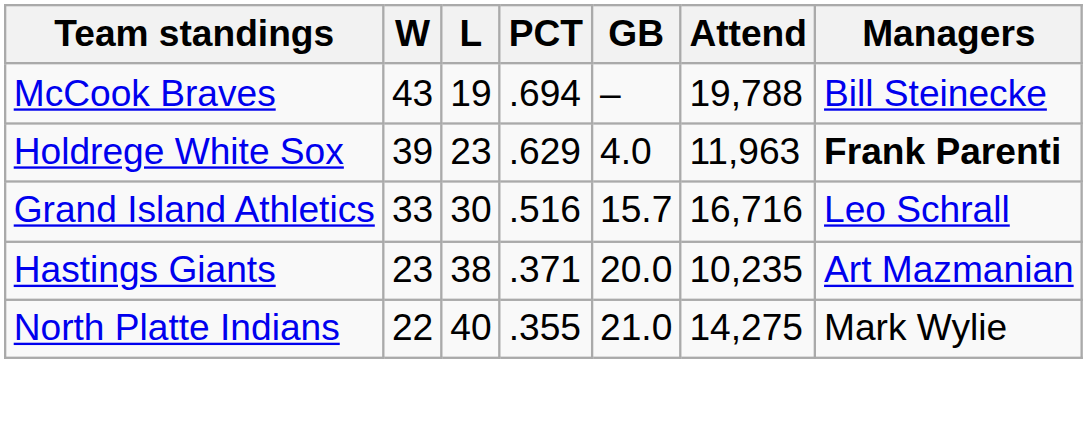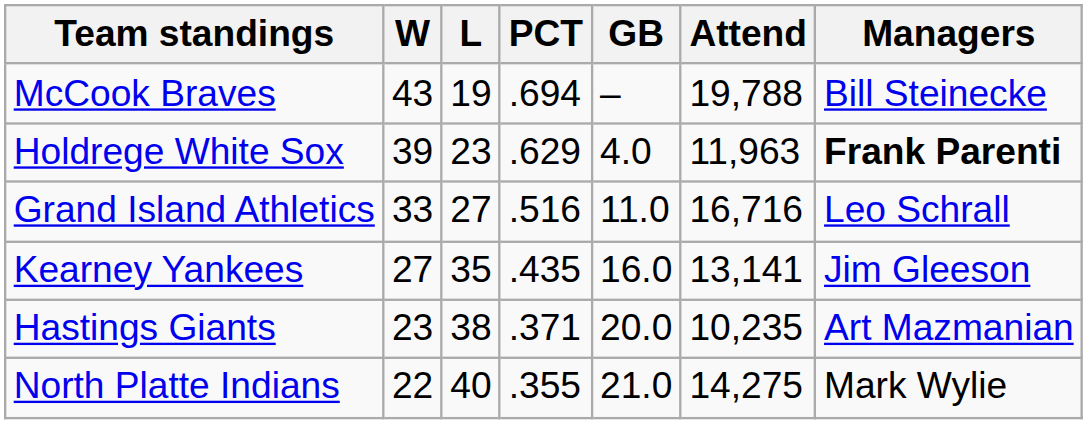Grand Island Athletics | L: 30 -> 27
Grand Island Athletics | GB: 15.7 -> 11.0
+ row: Kearney Yankees | 27 | 35 | .435 | 16.0 | 13,141 | Jim Gleeson
